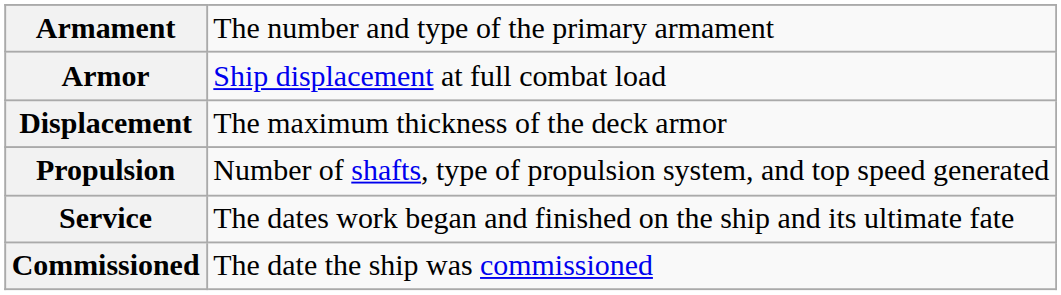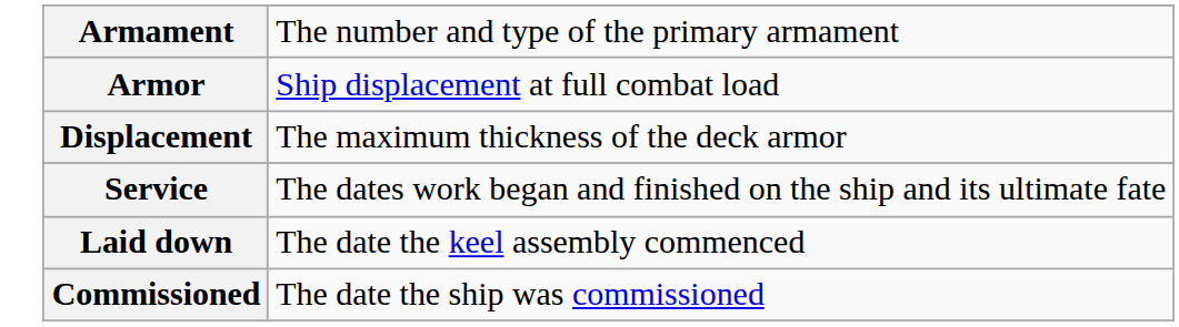- row: Propulsion | Number of shafts, type of propulsion system, and top speed generated
+ row: Laid down | The date the keel assembly commenced
